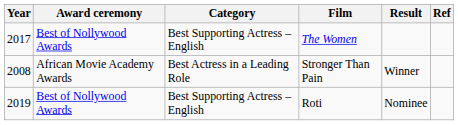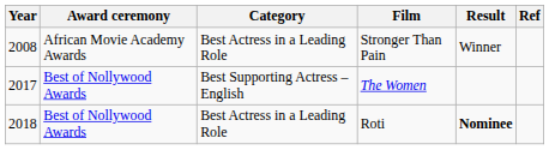rows swapped: Stronger Than Pain <-> The Women
Roti | Year: 2019 -> 2018
Roti | Category: Best Supporting Actress –English -> Best Actress in a Leading Role
Roti | Result: normal -> bold
